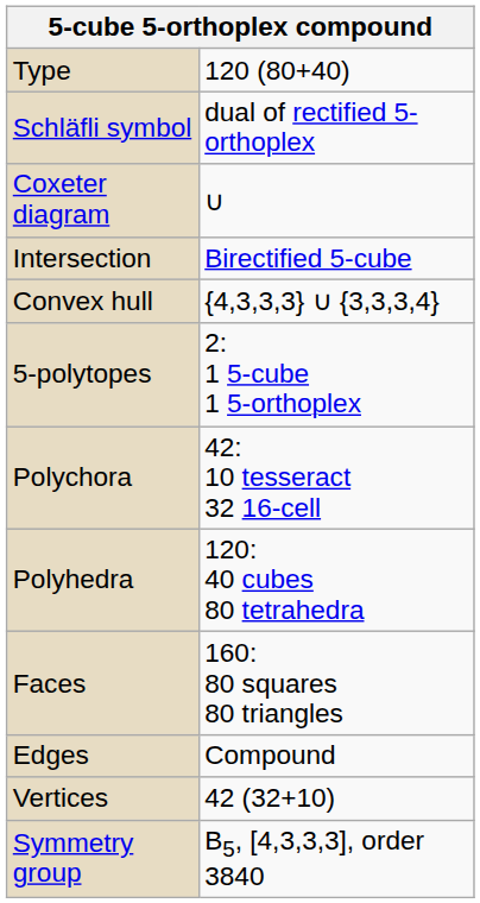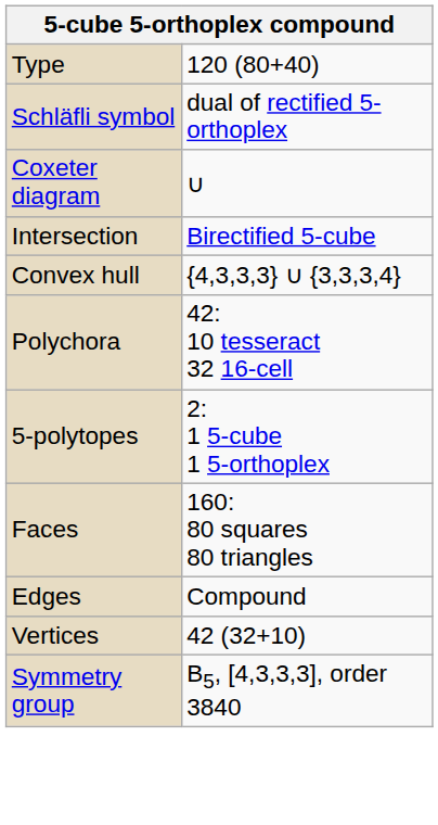rows swapped: 5-polytopes <-> Polychora
- row: Polyhedra | 120: 40 cubes 80 tetrahedra
